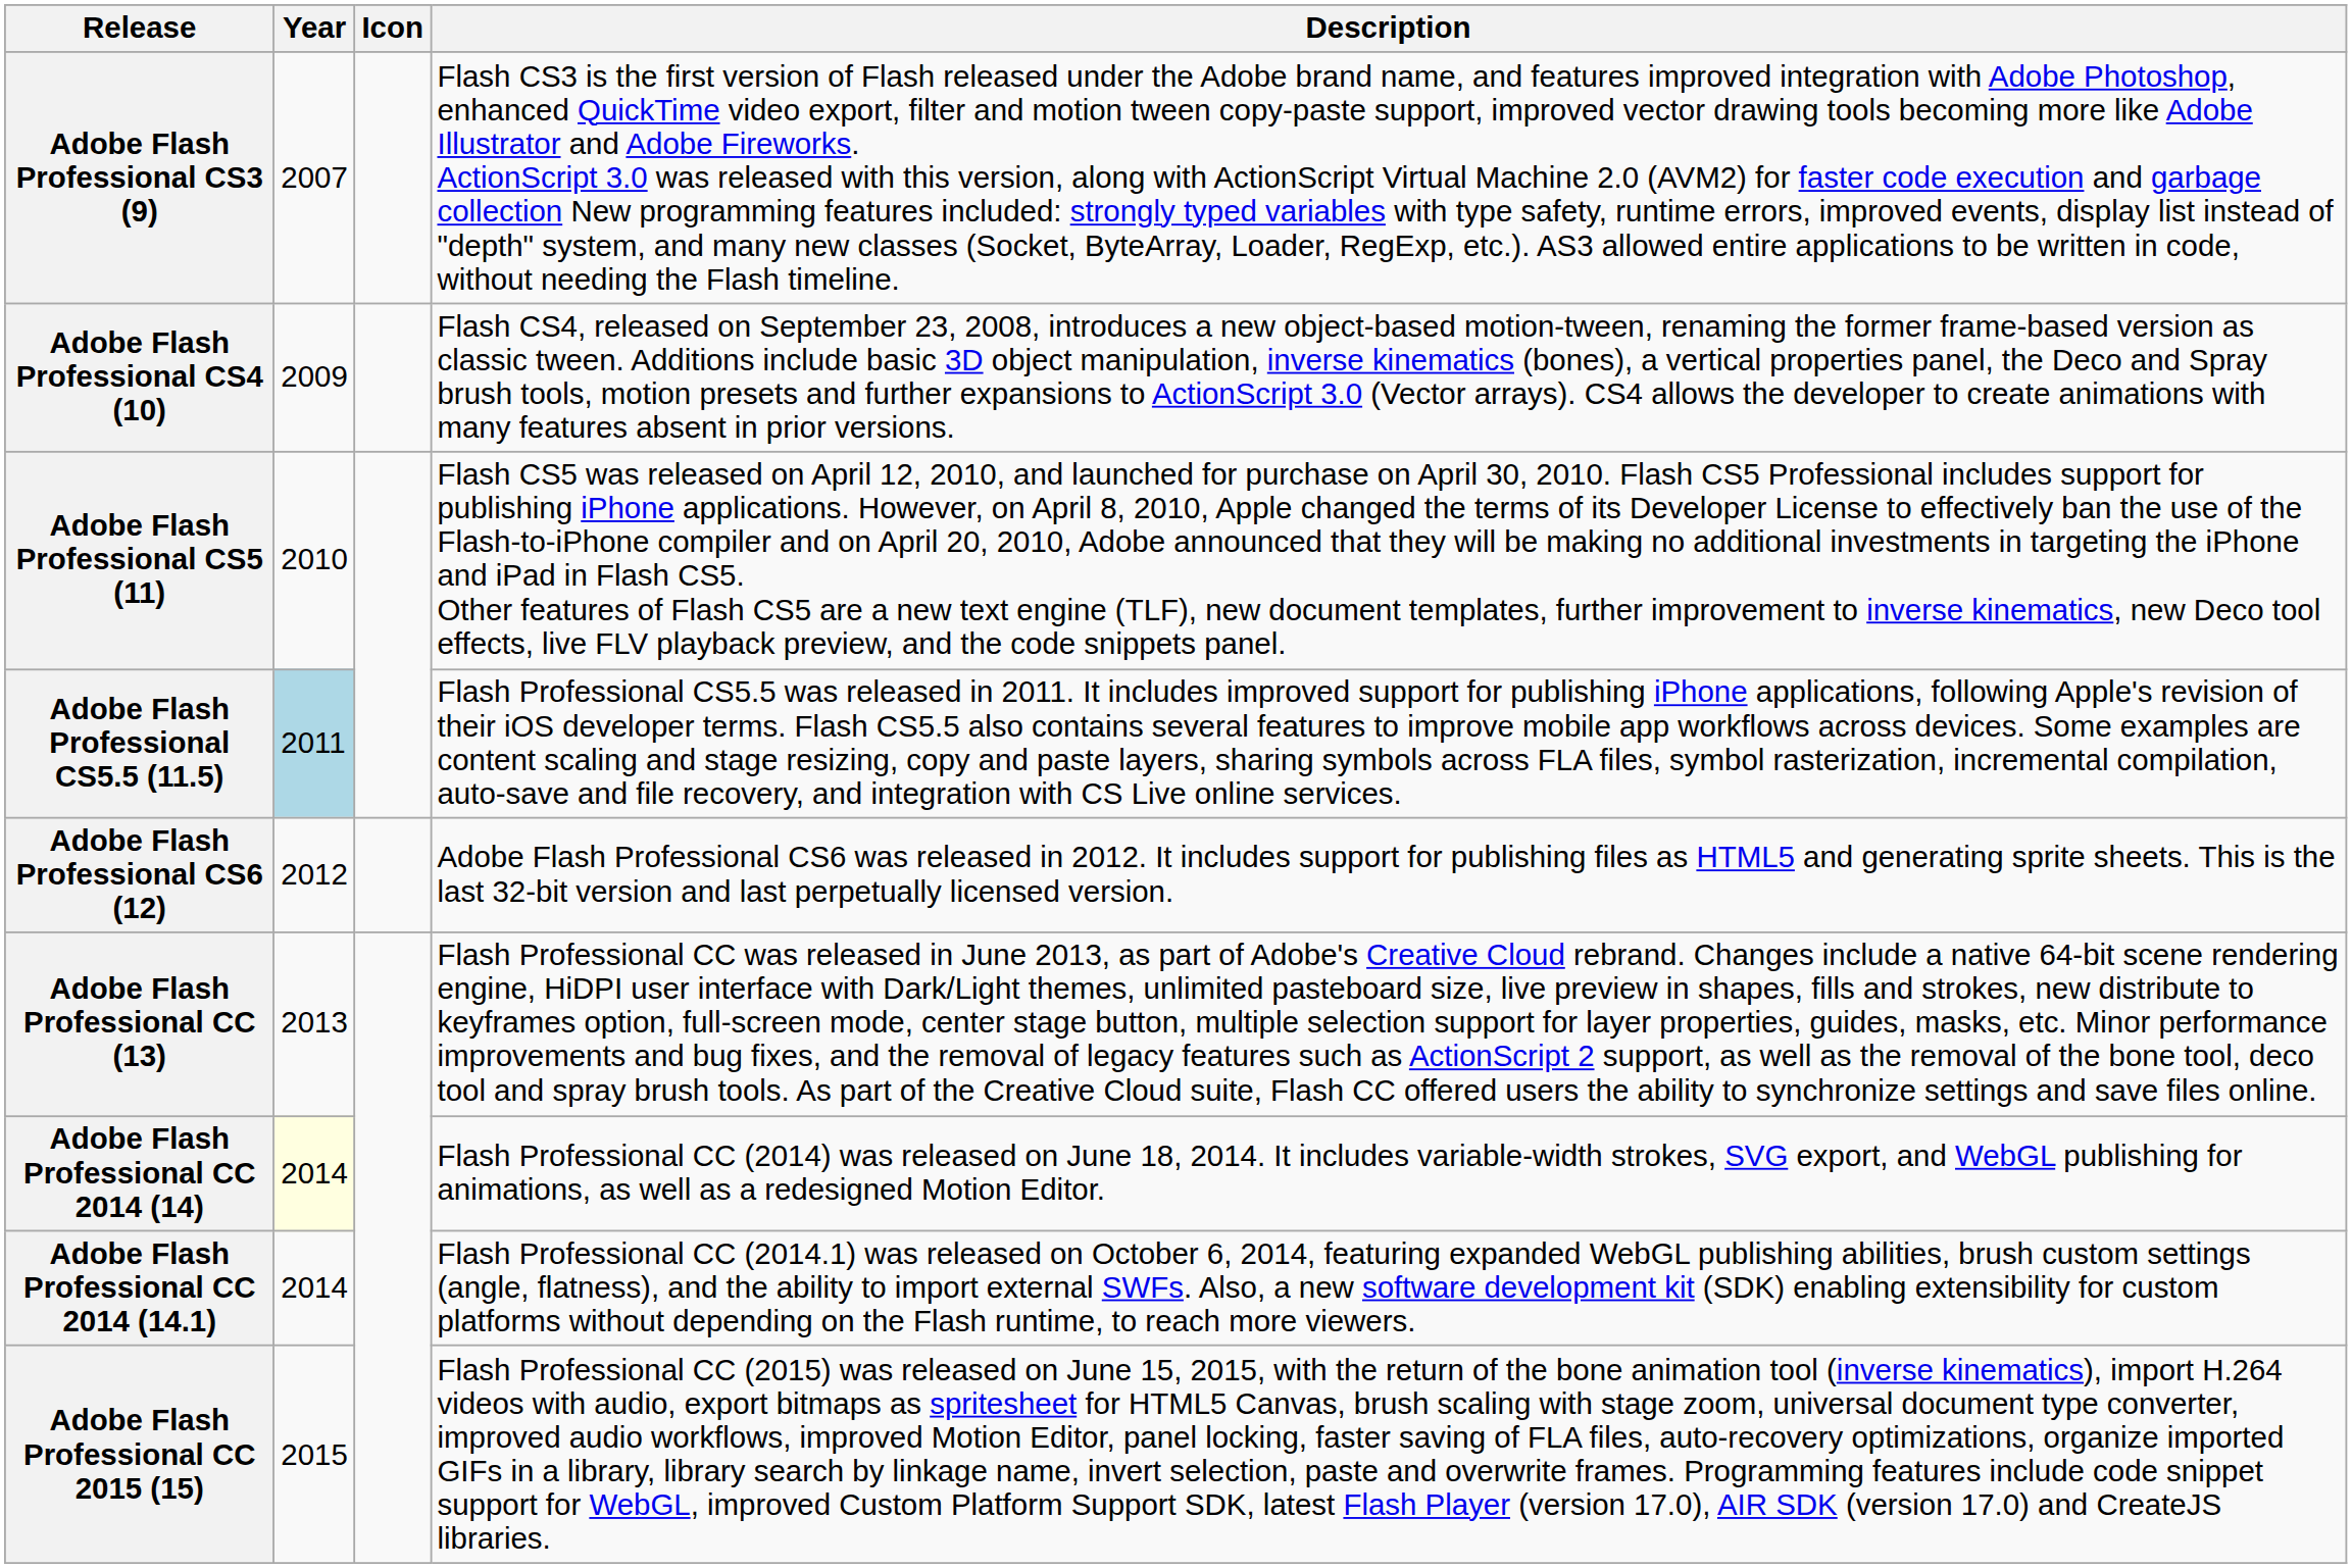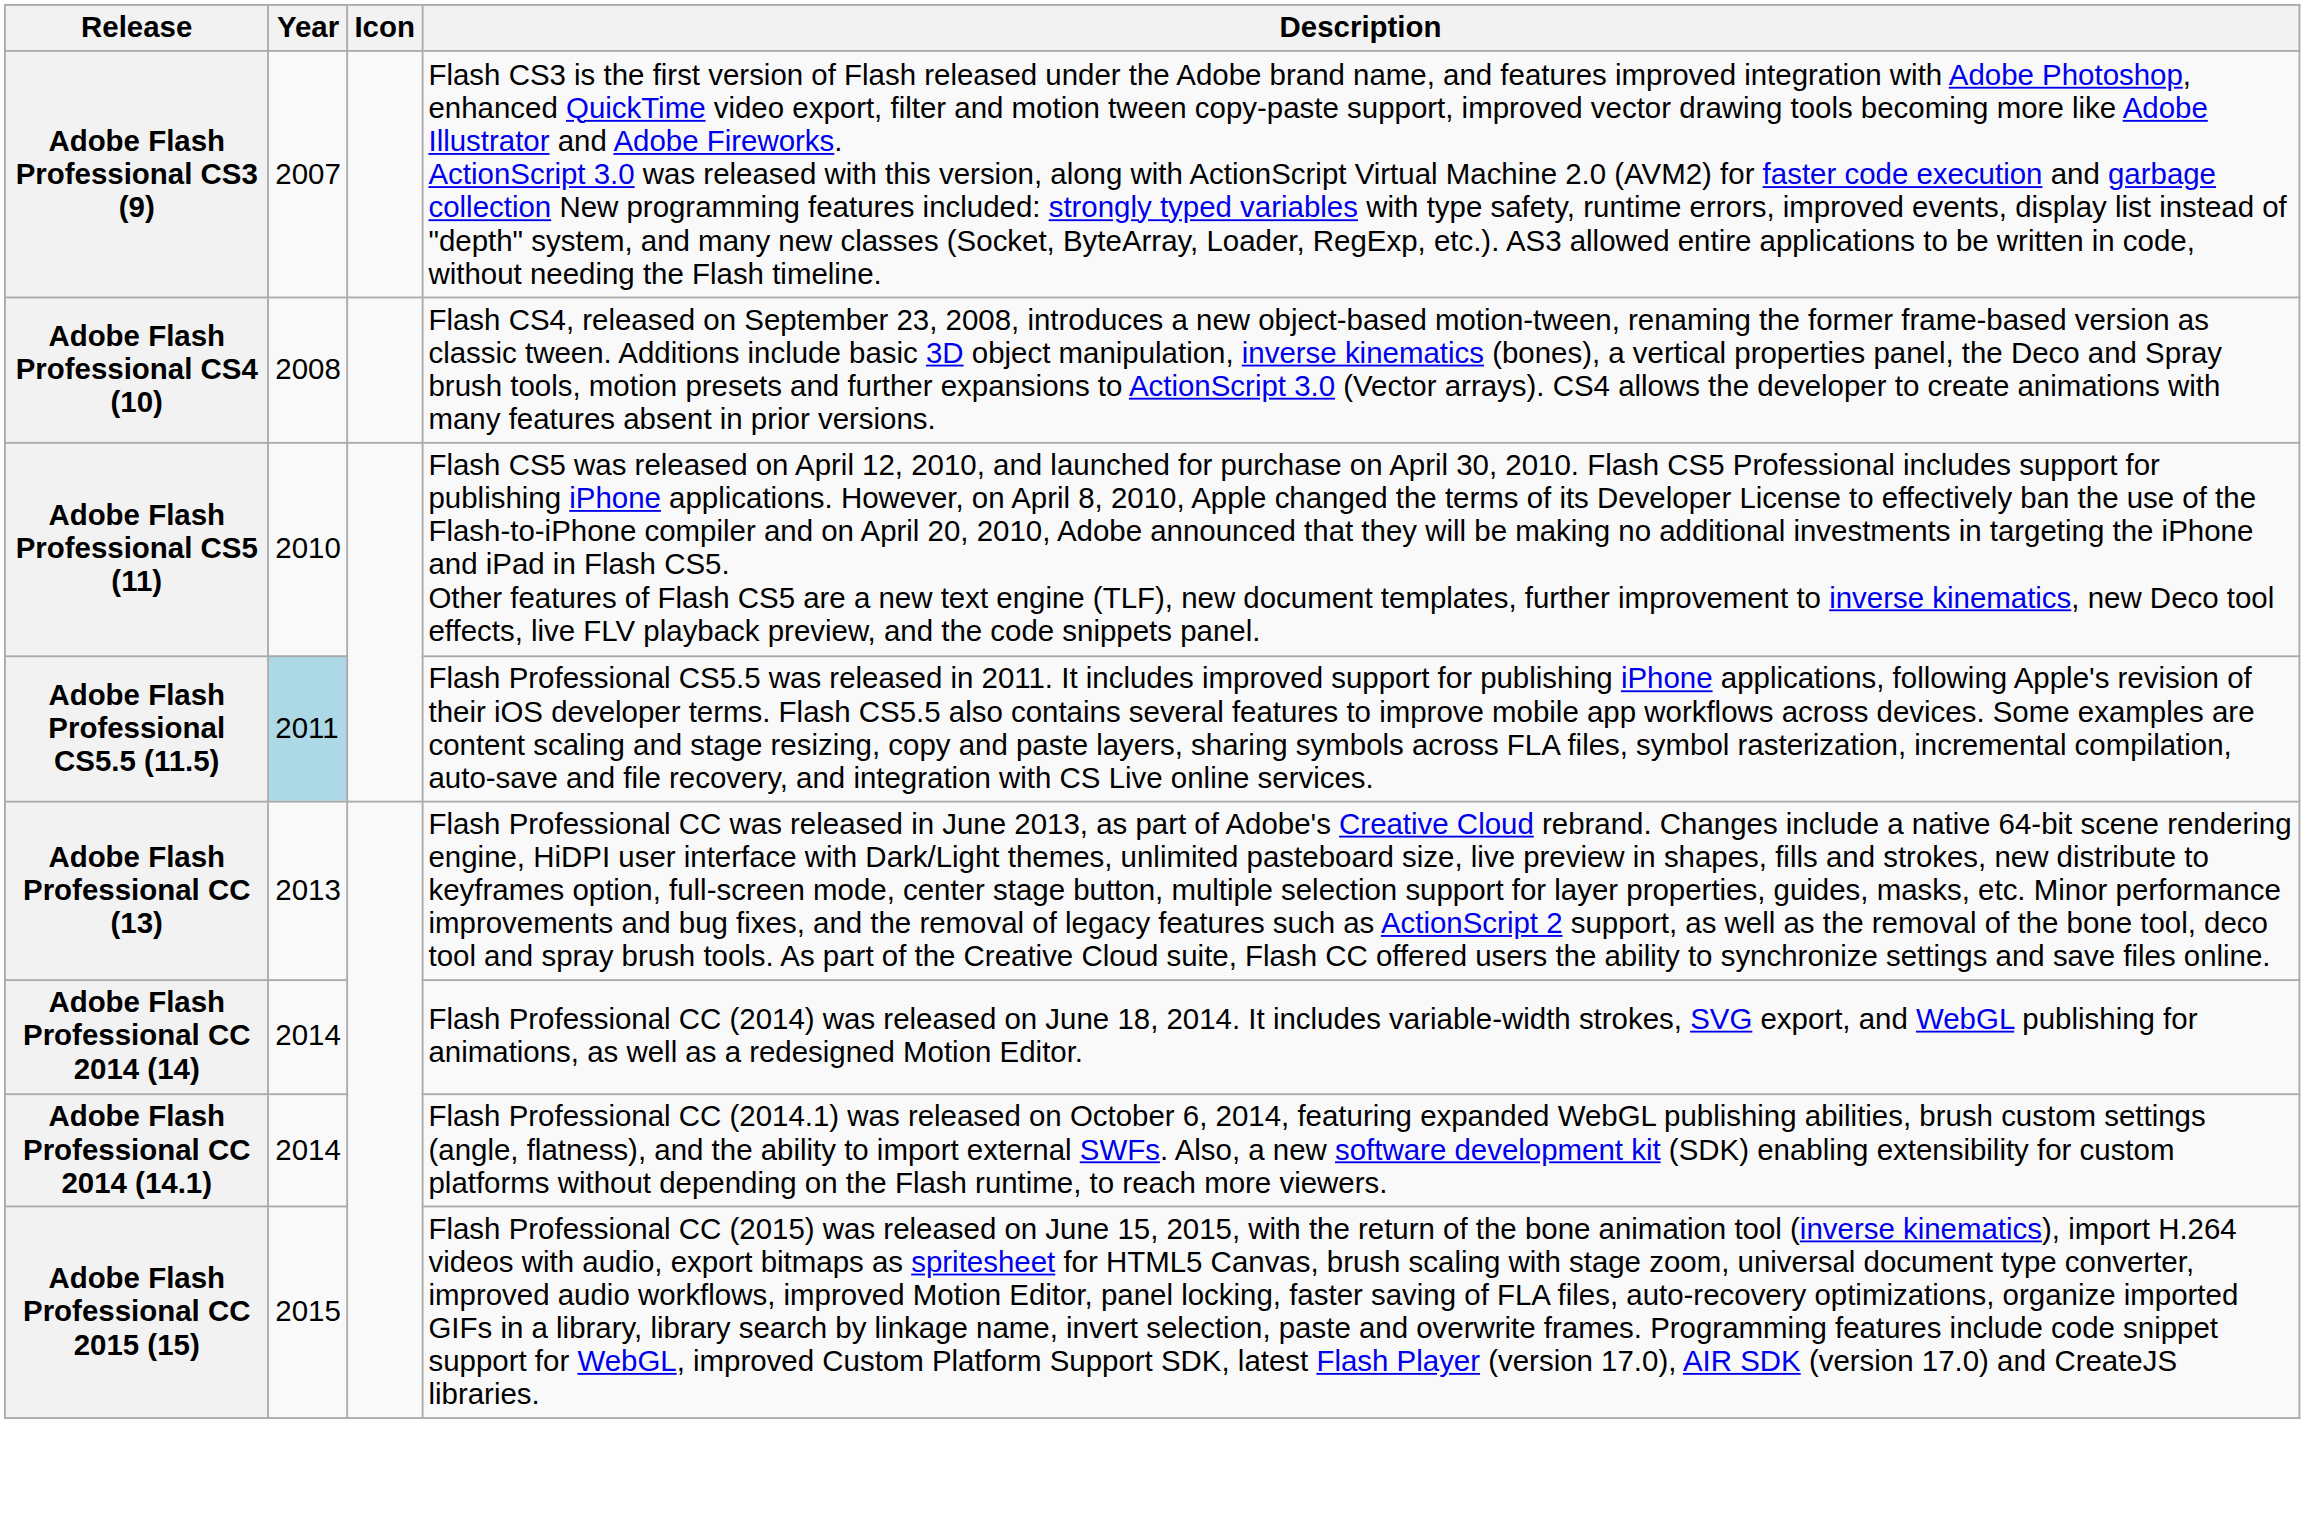Adobe Flash Professional CS4 (10) | Year: 2009 -> 2008
- row: Adobe Flash Professional CS6 (12) | 2012 | Adobe Flash Professional CS6 was released in 2012. It includes support for publishing files as HTML5 and generating sprite sheets. This is the last 32-bit version and last perpetually licensed version.
Adobe Flash Professional CC 2014 (14) | Year: lightyellow background -> no background
